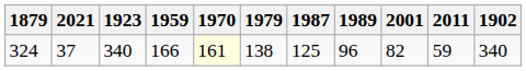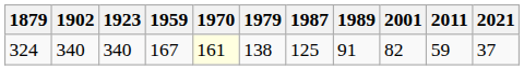columns swapped: 1902 <-> 2021
324 | 1959: 166 -> 167
324 | 1989: 96 -> 91
